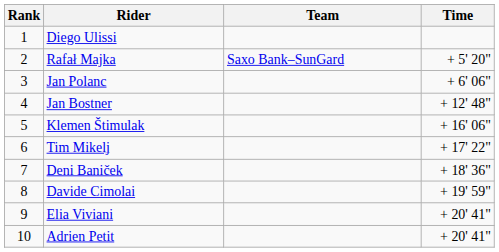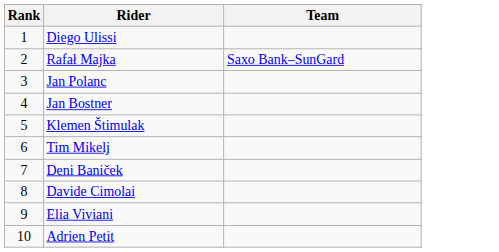- column: Time | + 5' 20" | + 6' 06" | + 12' 48" | + 16' 06" | + 17' 22" | + 18' 36" | + 19' 59" | + 20' 41" | + 20' 41"
